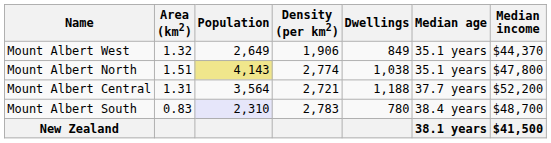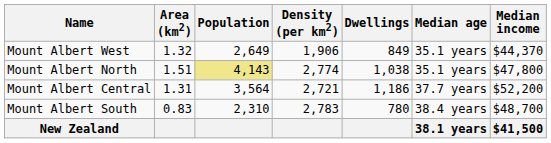Mount Albert Central | Dwellings: 1,188 -> 1,186
Mount Albert South | Population: lavender background -> no background
